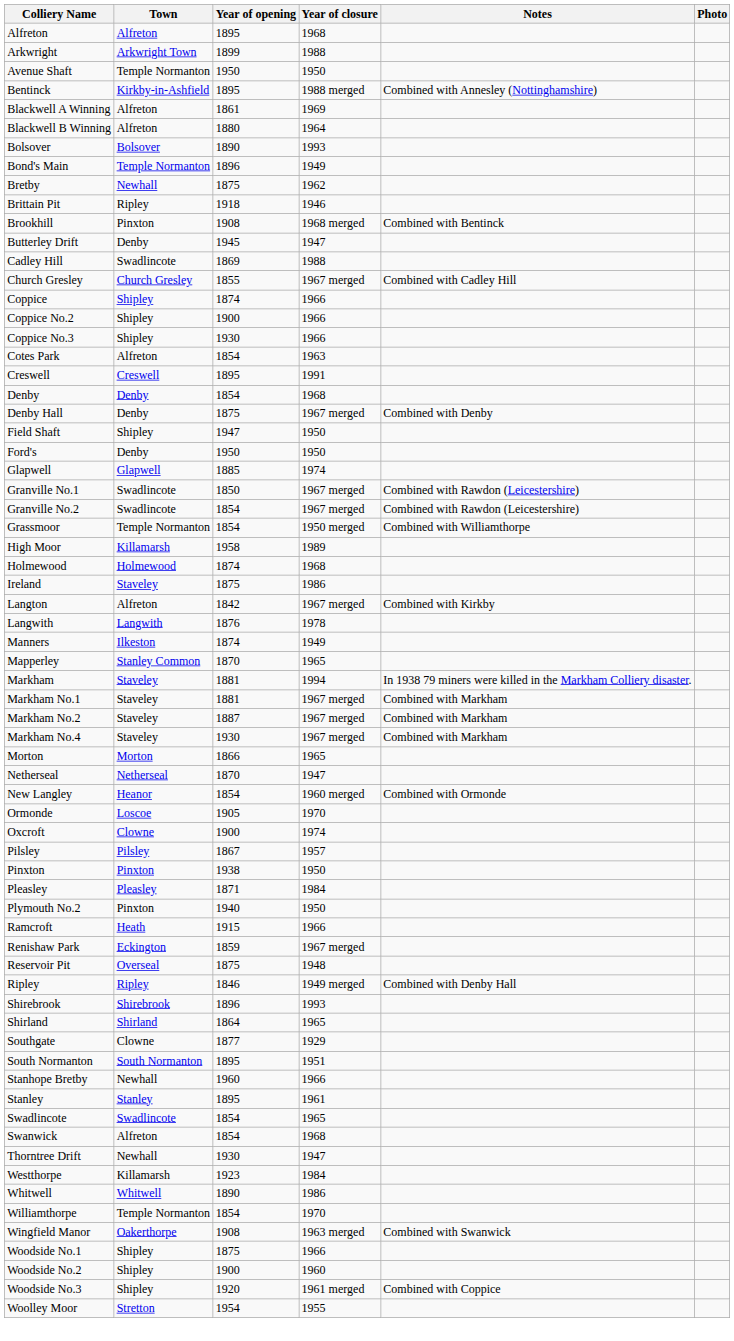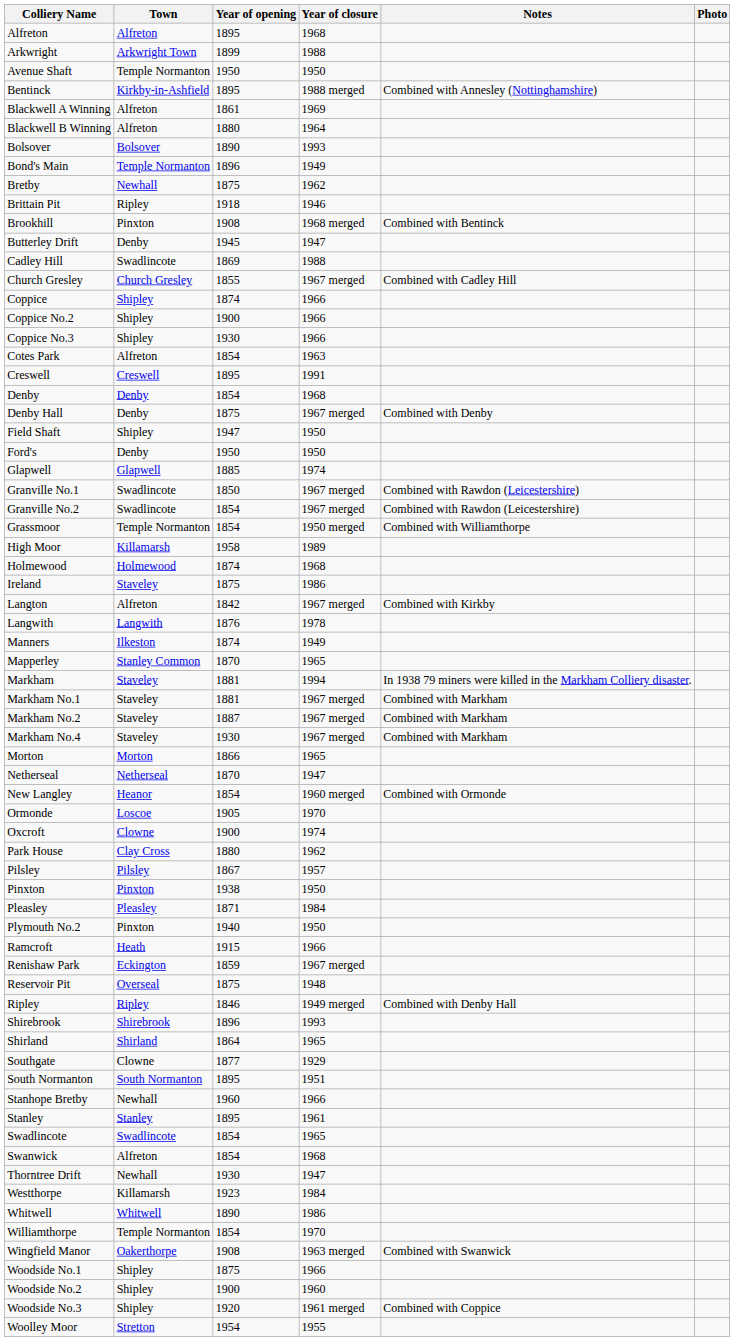+ row: Park House | Clay Cross | 1880 | 1962
